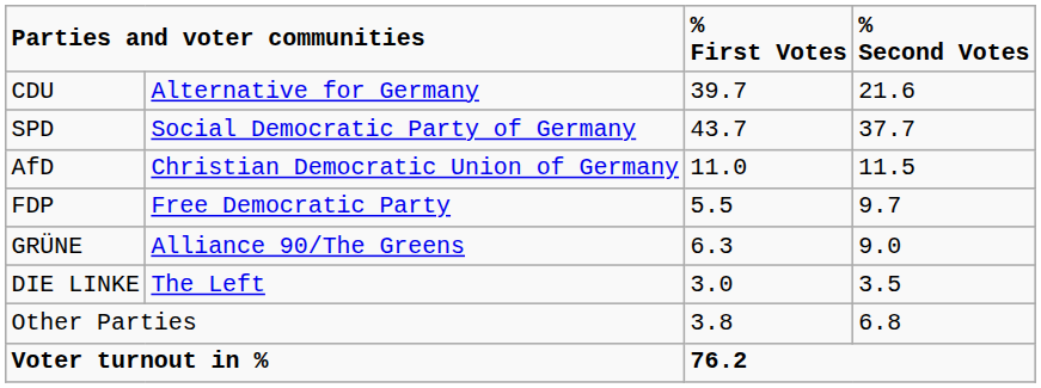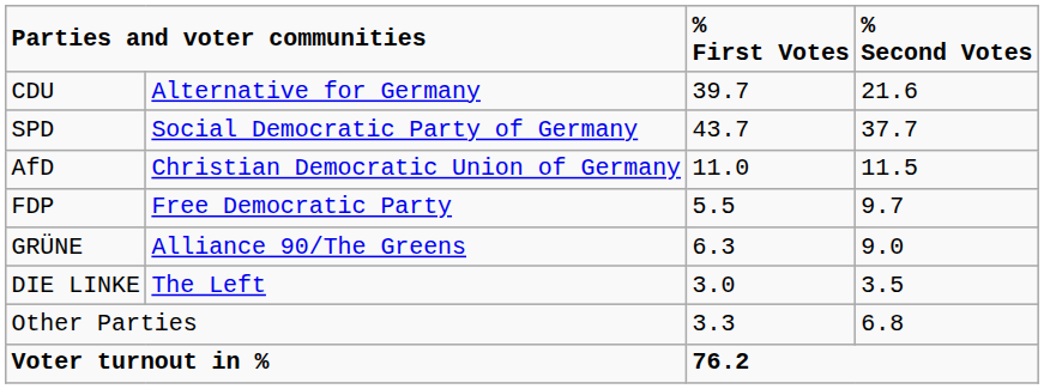Other Parties | column 3: 3.8 -> 3.3
